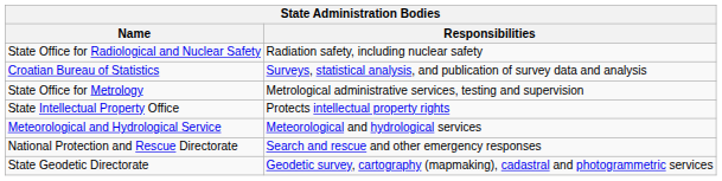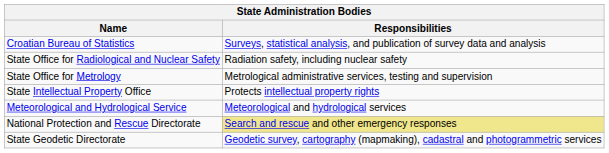rows swapped: Croatian Bureau of Statistics <-> State Office for Radiological and Nuclear Safety
National Protection and Rescue Directorate | Responsibilities: no background -> khaki background
